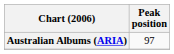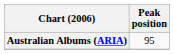Australian Albums (ARIA) | Peak position: 97 -> 95
